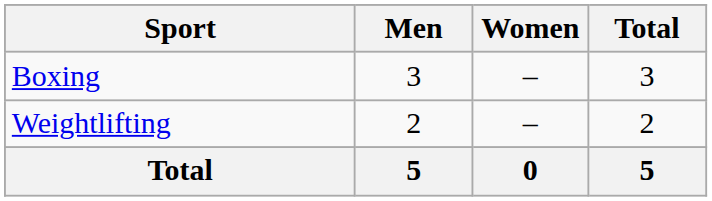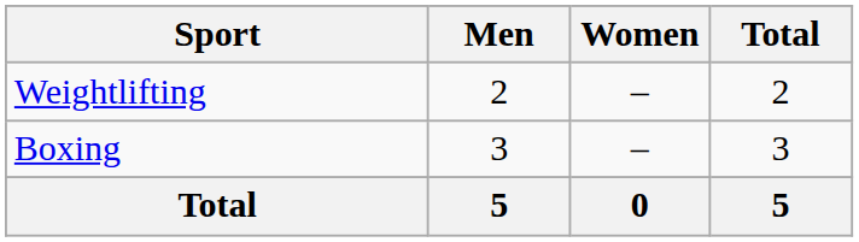rows swapped: Boxing <-> Weightlifting
